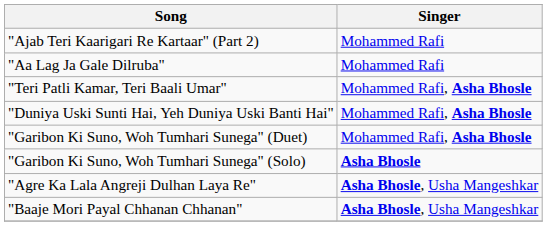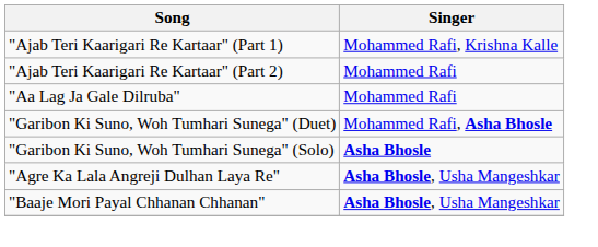+ row: "Ajab Teri Kaarigari Re Kartaar" (Part 1) | Mohammed Rafi, Krishna Kalle
- row: "Teri Patli Kamar, Teri Baali Umar" | Mohammed Rafi, Asha Bhosle
- row: "Duniya Uski Sunti Hai, Yeh Duniya Uski Banti Hai" | Mohammed Rafi, Asha Bhosle
